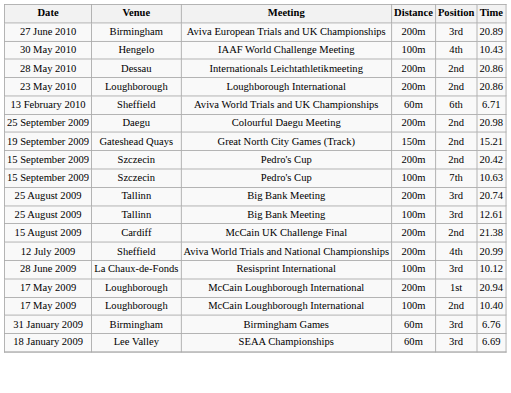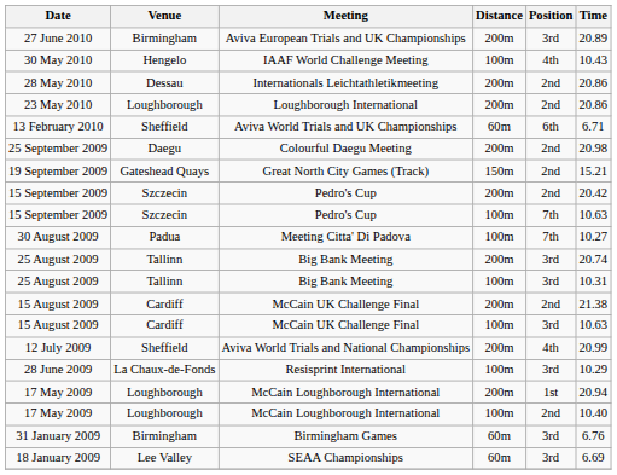+ row: 30 August 2009 | Padua | Meeting Citta' Di Padova | 100m | 7th | 10.27
25 August 2009 / 100m | Time: 12.61 -> 10.31
+ row: 15 August 2009 | Cardiff | McCain UK Challenge Final | 100m | 3rd | 10.63
28 June 2009 | Time: 10.12 -> 10.29
